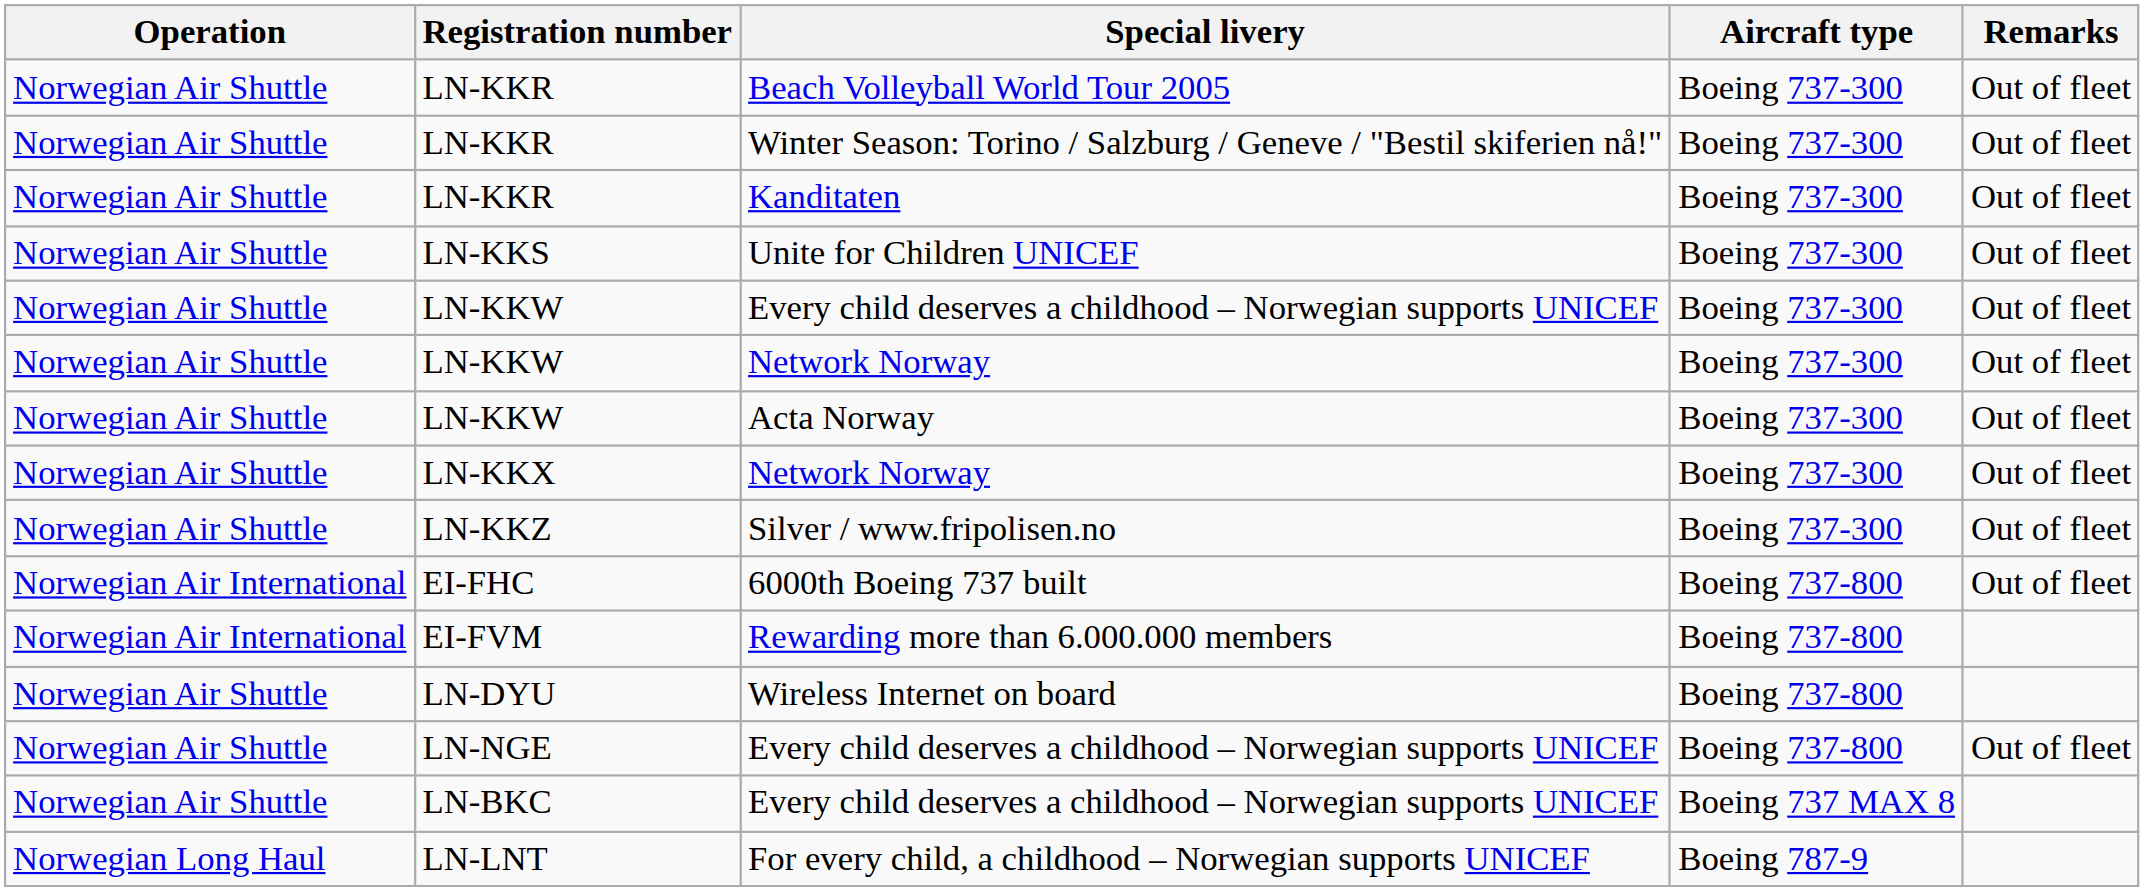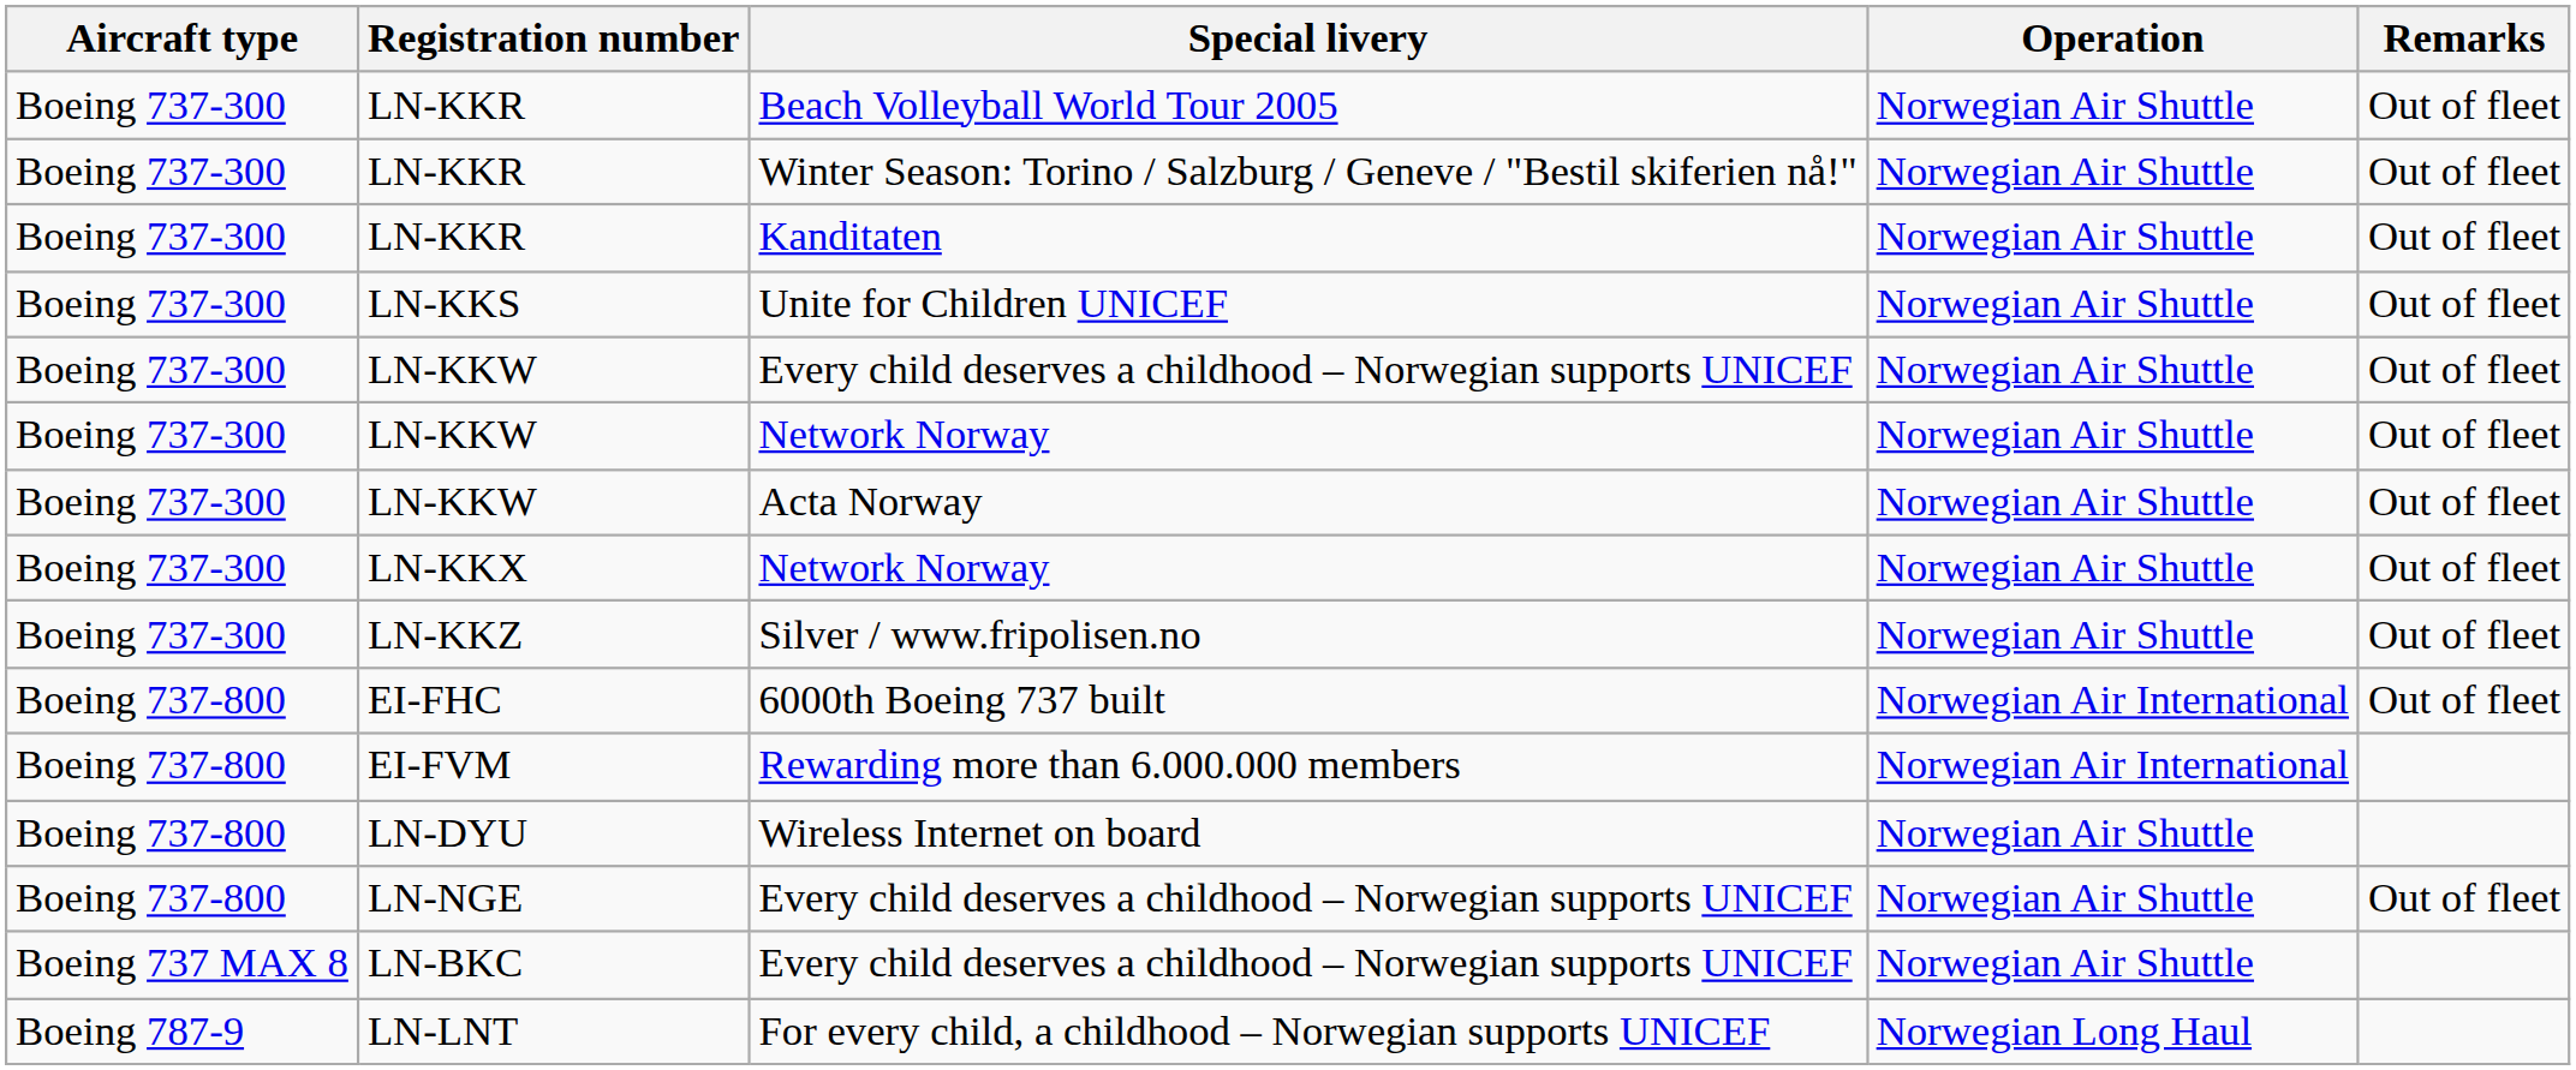columns swapped: Aircraft type <-> Operation
